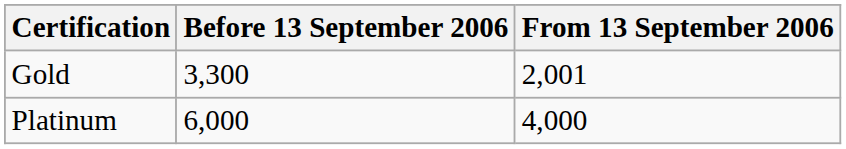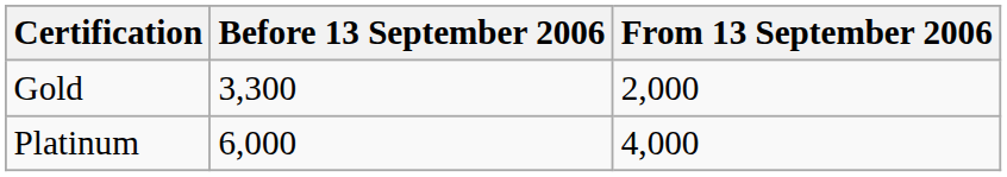Gold | From 13 September 2006: 2,001 -> 2,000
